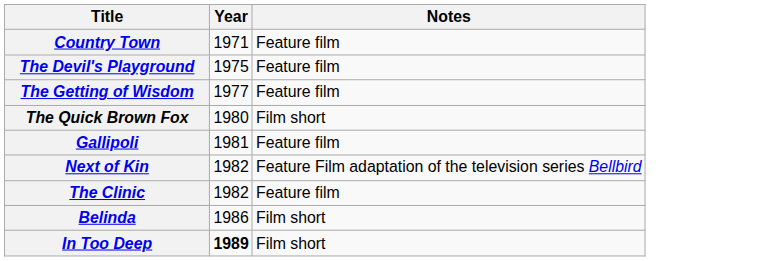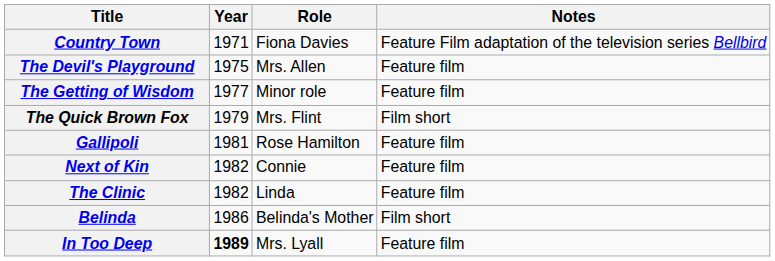+ column: Role | Fiona Davies | Mrs. Allen | Minor role | Mrs. Flint | Rose Hamilton | Connie | Linda | Belinda's Mother | Mrs. Lyall
Country Town | Notes: Feature film -> Feature Film adaptation of the television series Bellbird
The Quick Brown Fox | Year: 1980 -> 1979
Next of Kin | Notes: Feature Film adaptation of the television series Bellbird -> Feature film
In Too Deep | Notes: Film short -> Feature film
